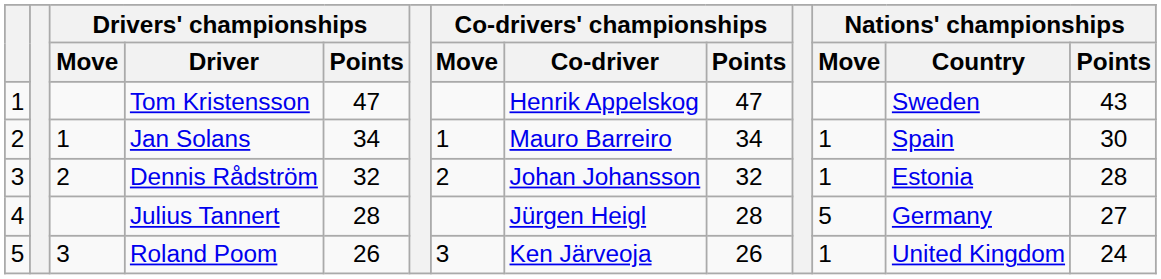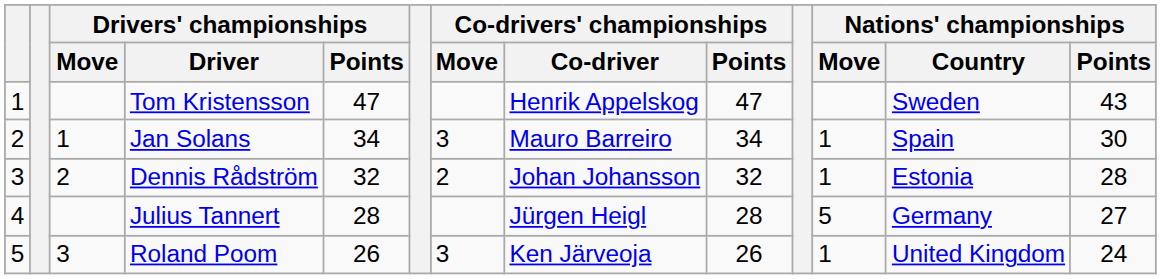Jan Solans | Co-drivers' championships / Move: 1 -> 3
